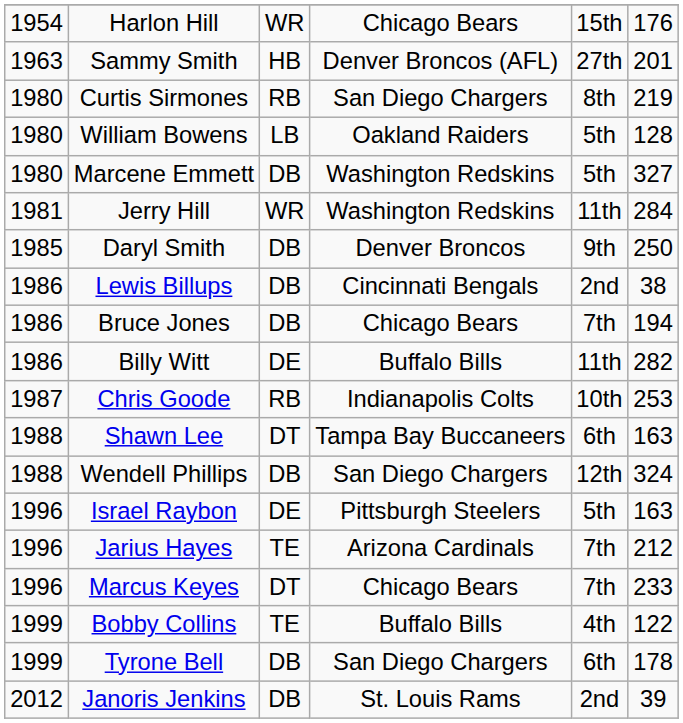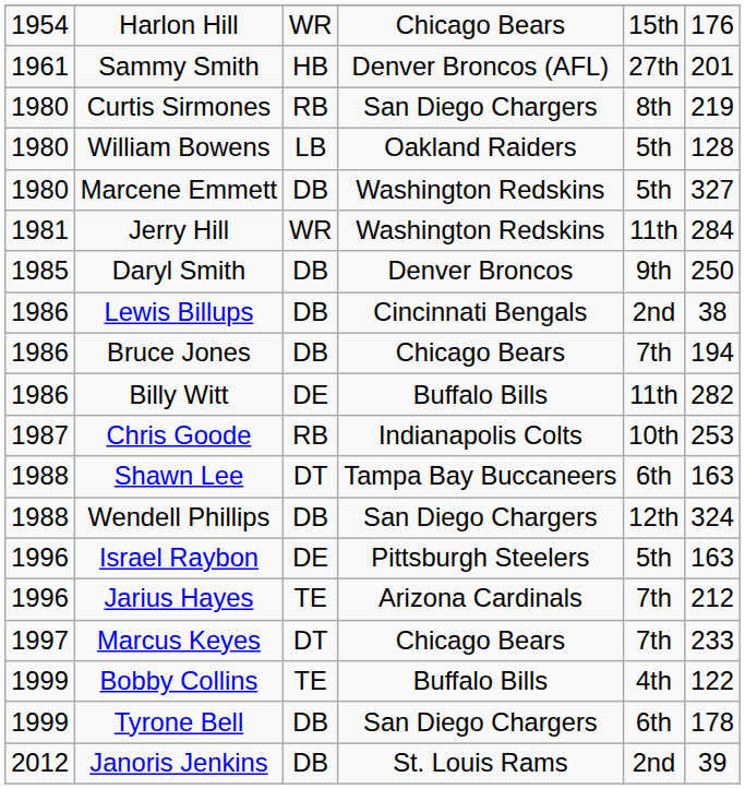Sammy Smith | column 1: 1963 -> 1961
Marcus Keyes | column 1: 1996 -> 1997
